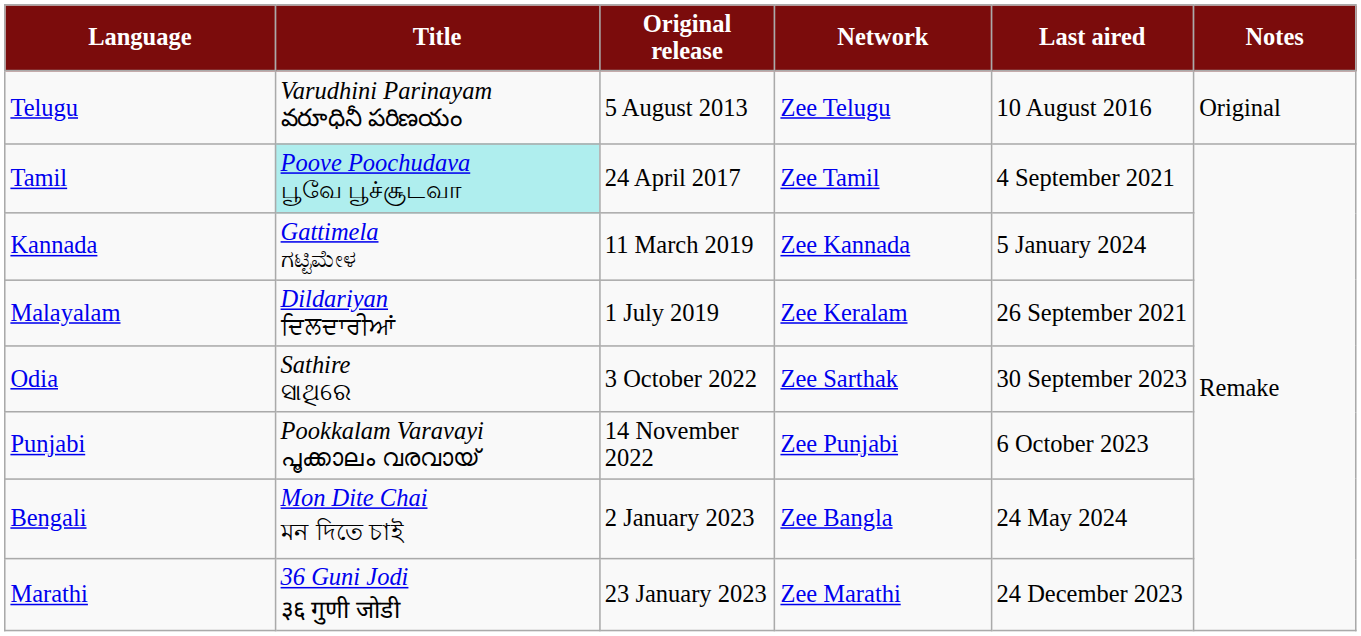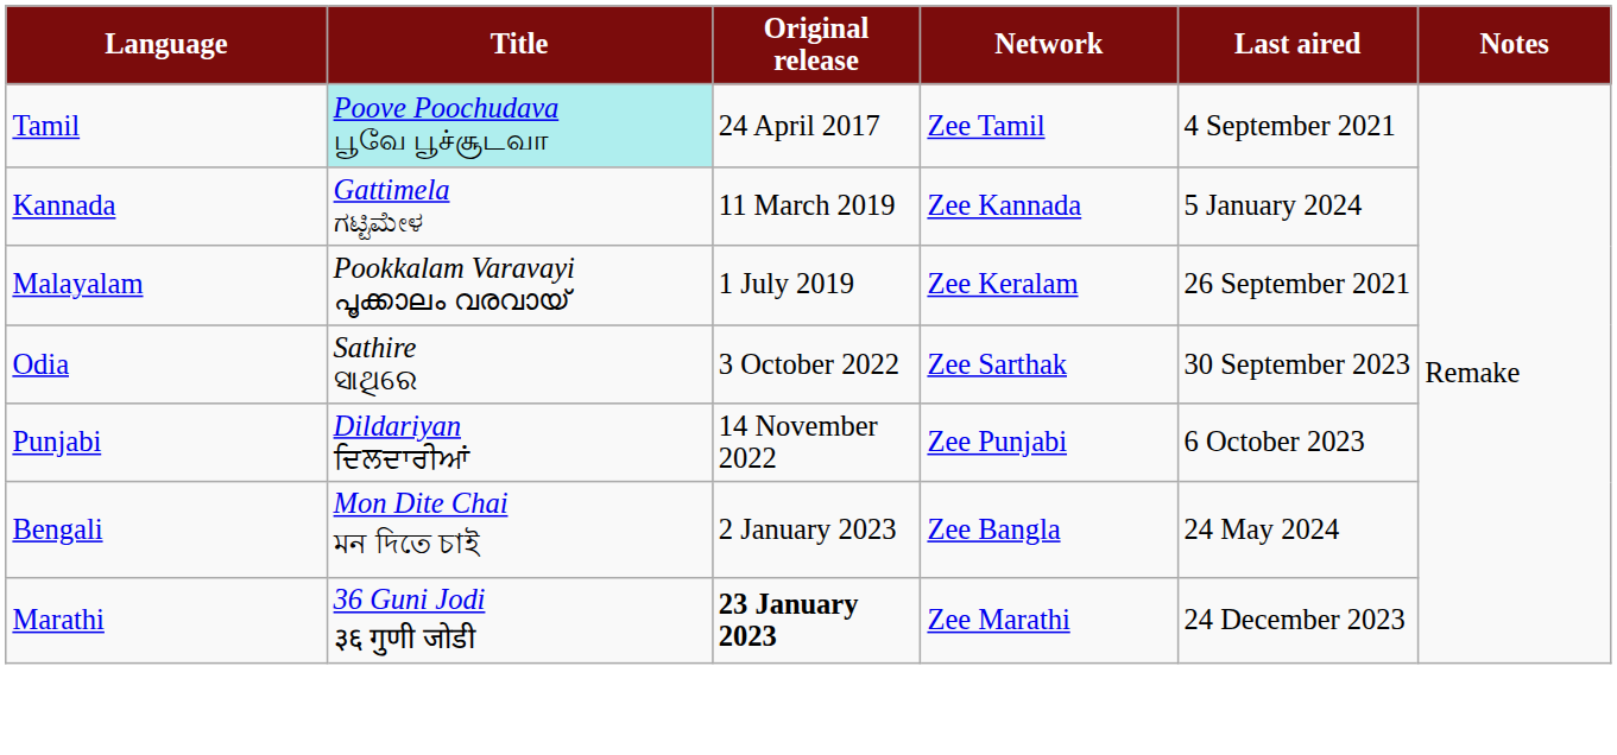- row: Telugu | Varudhini Parinayam వరూధినీ పరిణయం | 5 August 2013 | Zee Telugu | 10 August 2016 | Original
Malayalam | Title: Dildariyan ਦਿਲਦਾਰੀਆਂ -> Pookkalam Varavayi പൂക്കാലം വരവായ്
Punjabi | Title: Pookkalam Varavayi പൂക്കാലം വരവായ് -> Dildariyan ਦਿਲਦਾਰੀਆਂ
Marathi | Original release: normal -> bold
